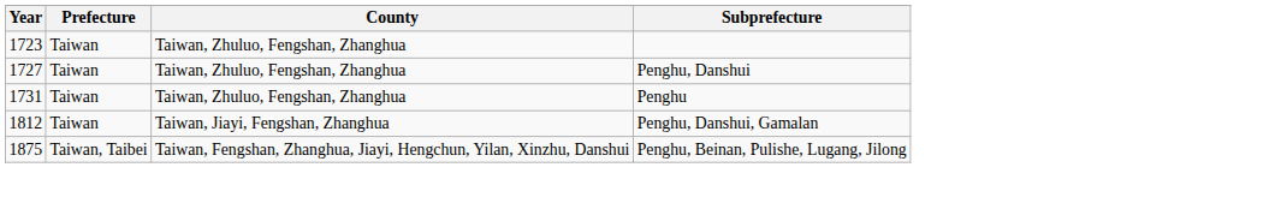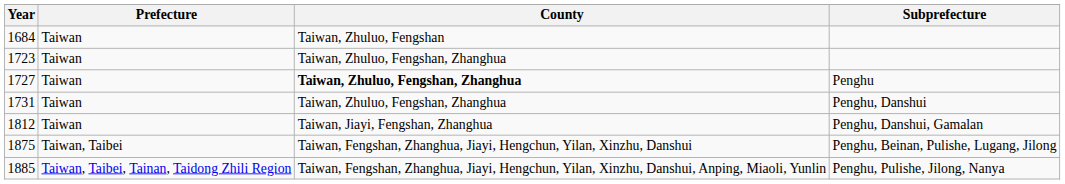+ row: 1684 | Taiwan | Taiwan, Zhuluo, Fengshan
1727 | County: normal -> bold
1727 | Subprefecture: Penghu, Danshui -> Penghu
1731 | Subprefecture: Penghu -> Penghu, Danshui
+ row: 1885 | Taiwan, Taibei, Tainan, Taidong Zhili Region | Taiwan, Fengshan, Zhanghua, Jiayi, Hengchun, Yilan, Xinzhu, Danshui, Anping, Miaoli, Yunlin | Penghu, Pulishe, Jilong, Nanya
